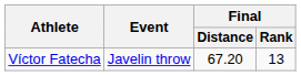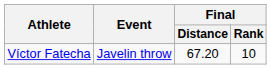Víctor Fatecha | Final / Rank: 13 -> 10
